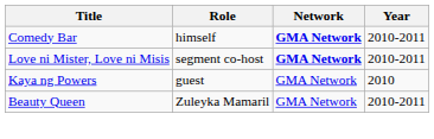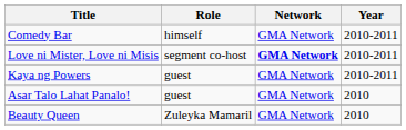Comedy Bar | Network: bold -> normal
Kaya ng Powers | Year: 2010 -> 2010-2011
+ row: Asar Talo Lahat Panalo! | guest | GMA Network | 2010
Beauty Queen | Year: 2010-2011 -> 2010
